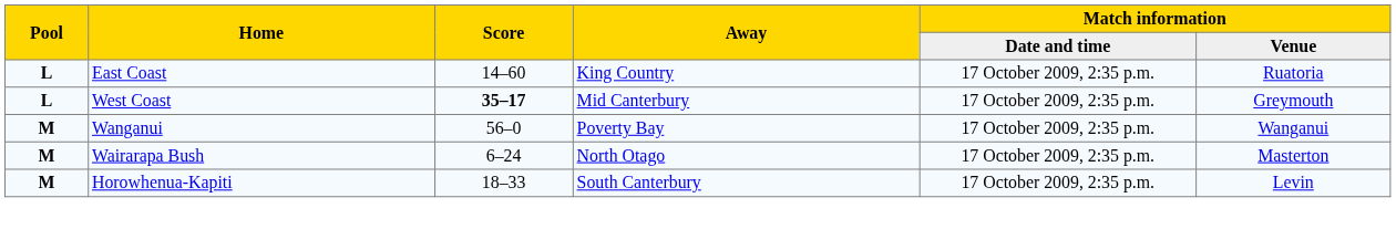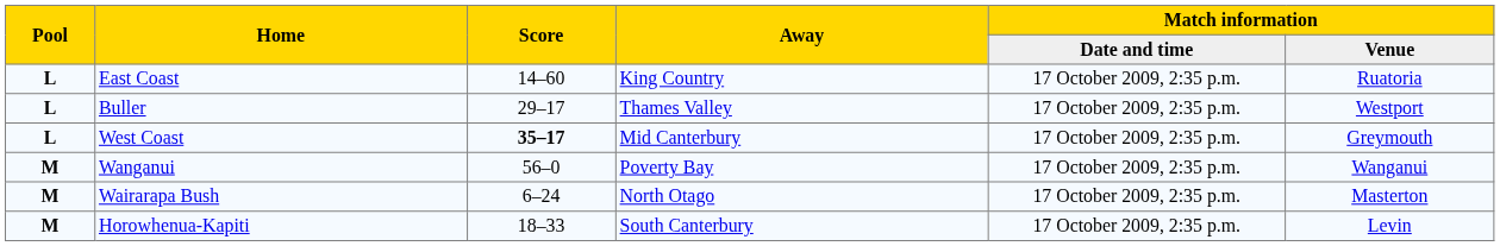+ row: L | Buller | 29–17 | Thames Valley | 17 October 2009, 2:35 p.m. | Westport
